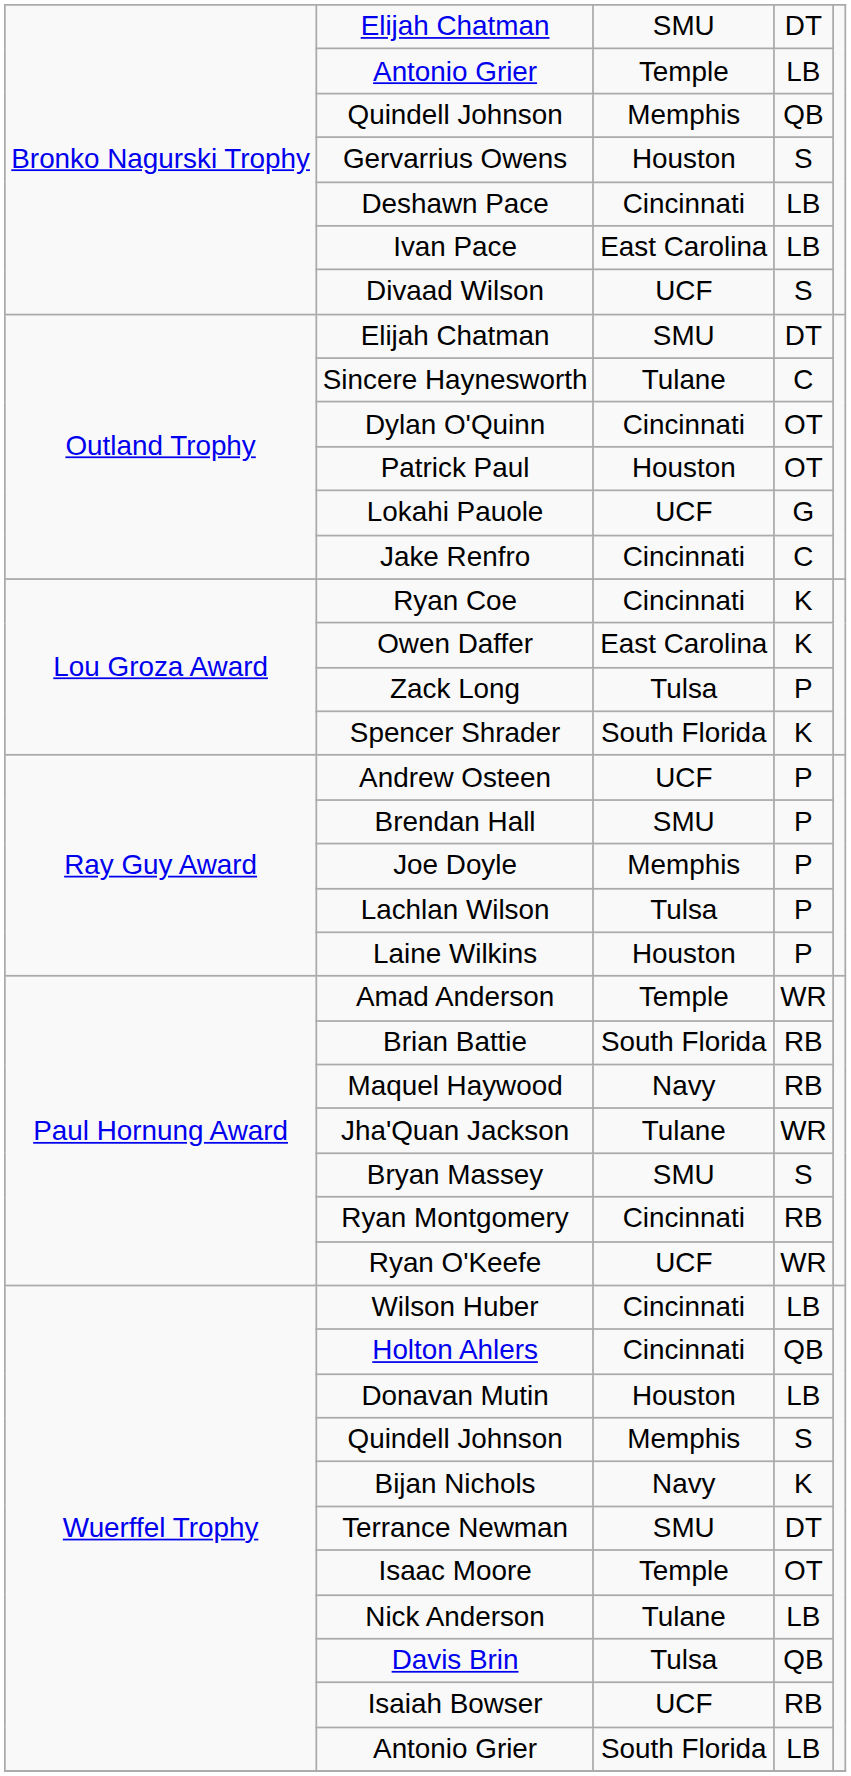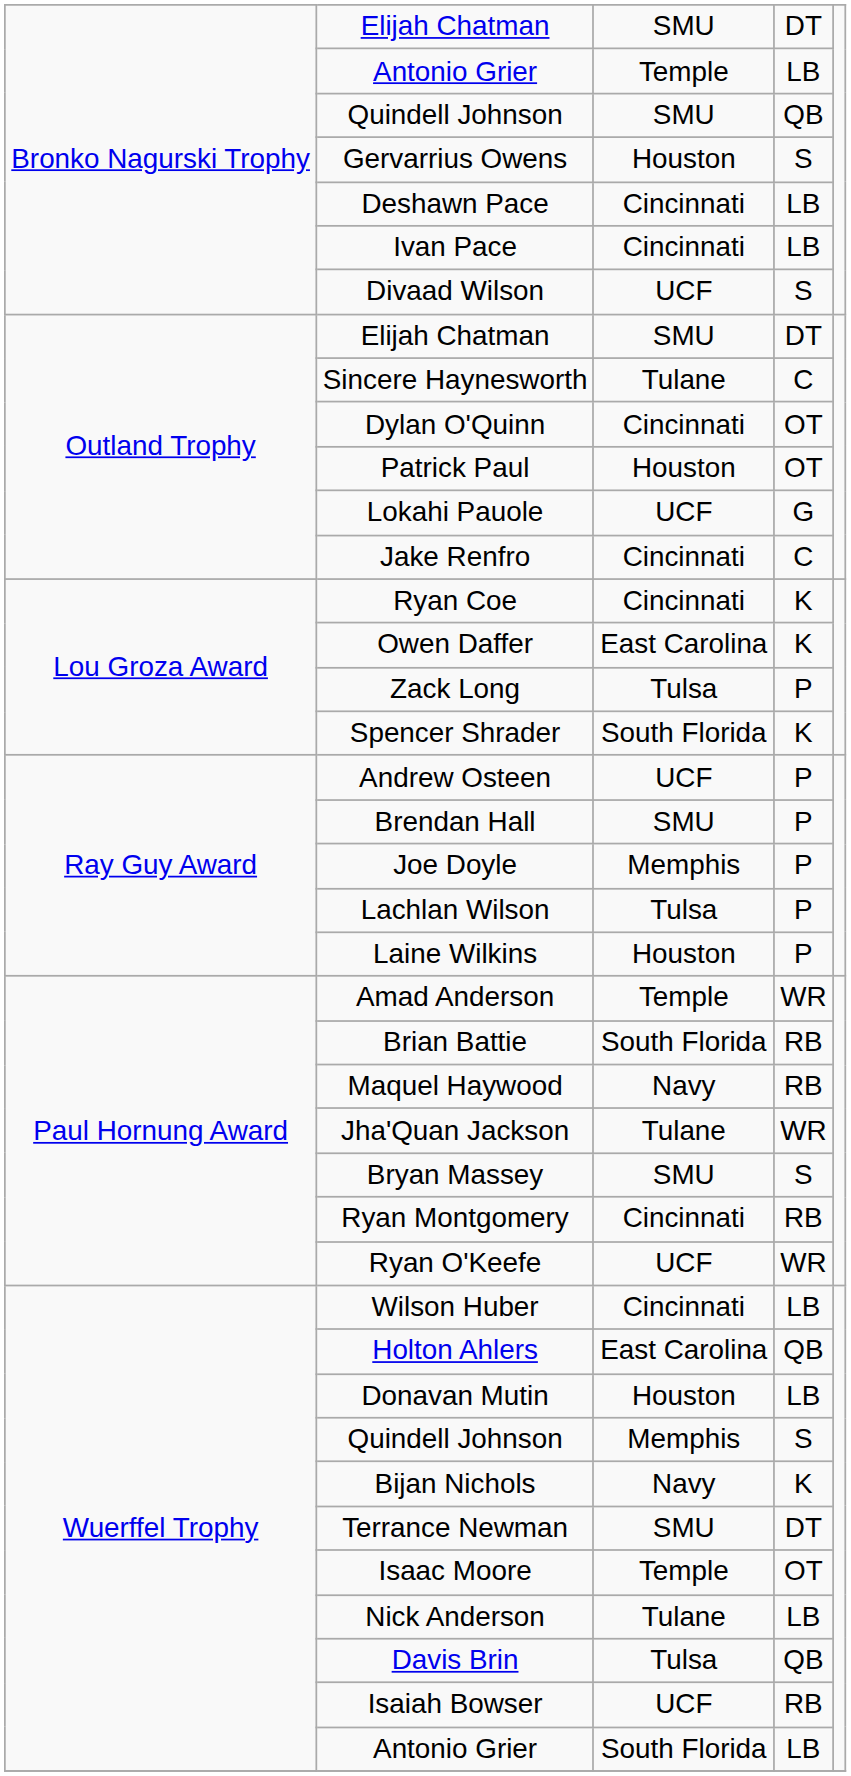Bronko Nagurski Trophy / Quindell Johnson | column 3: Memphis -> SMU
Ivan Pace | column 3: East Carolina -> Cincinnati
Holton Ahlers | column 3: Cincinnati -> East Carolina
